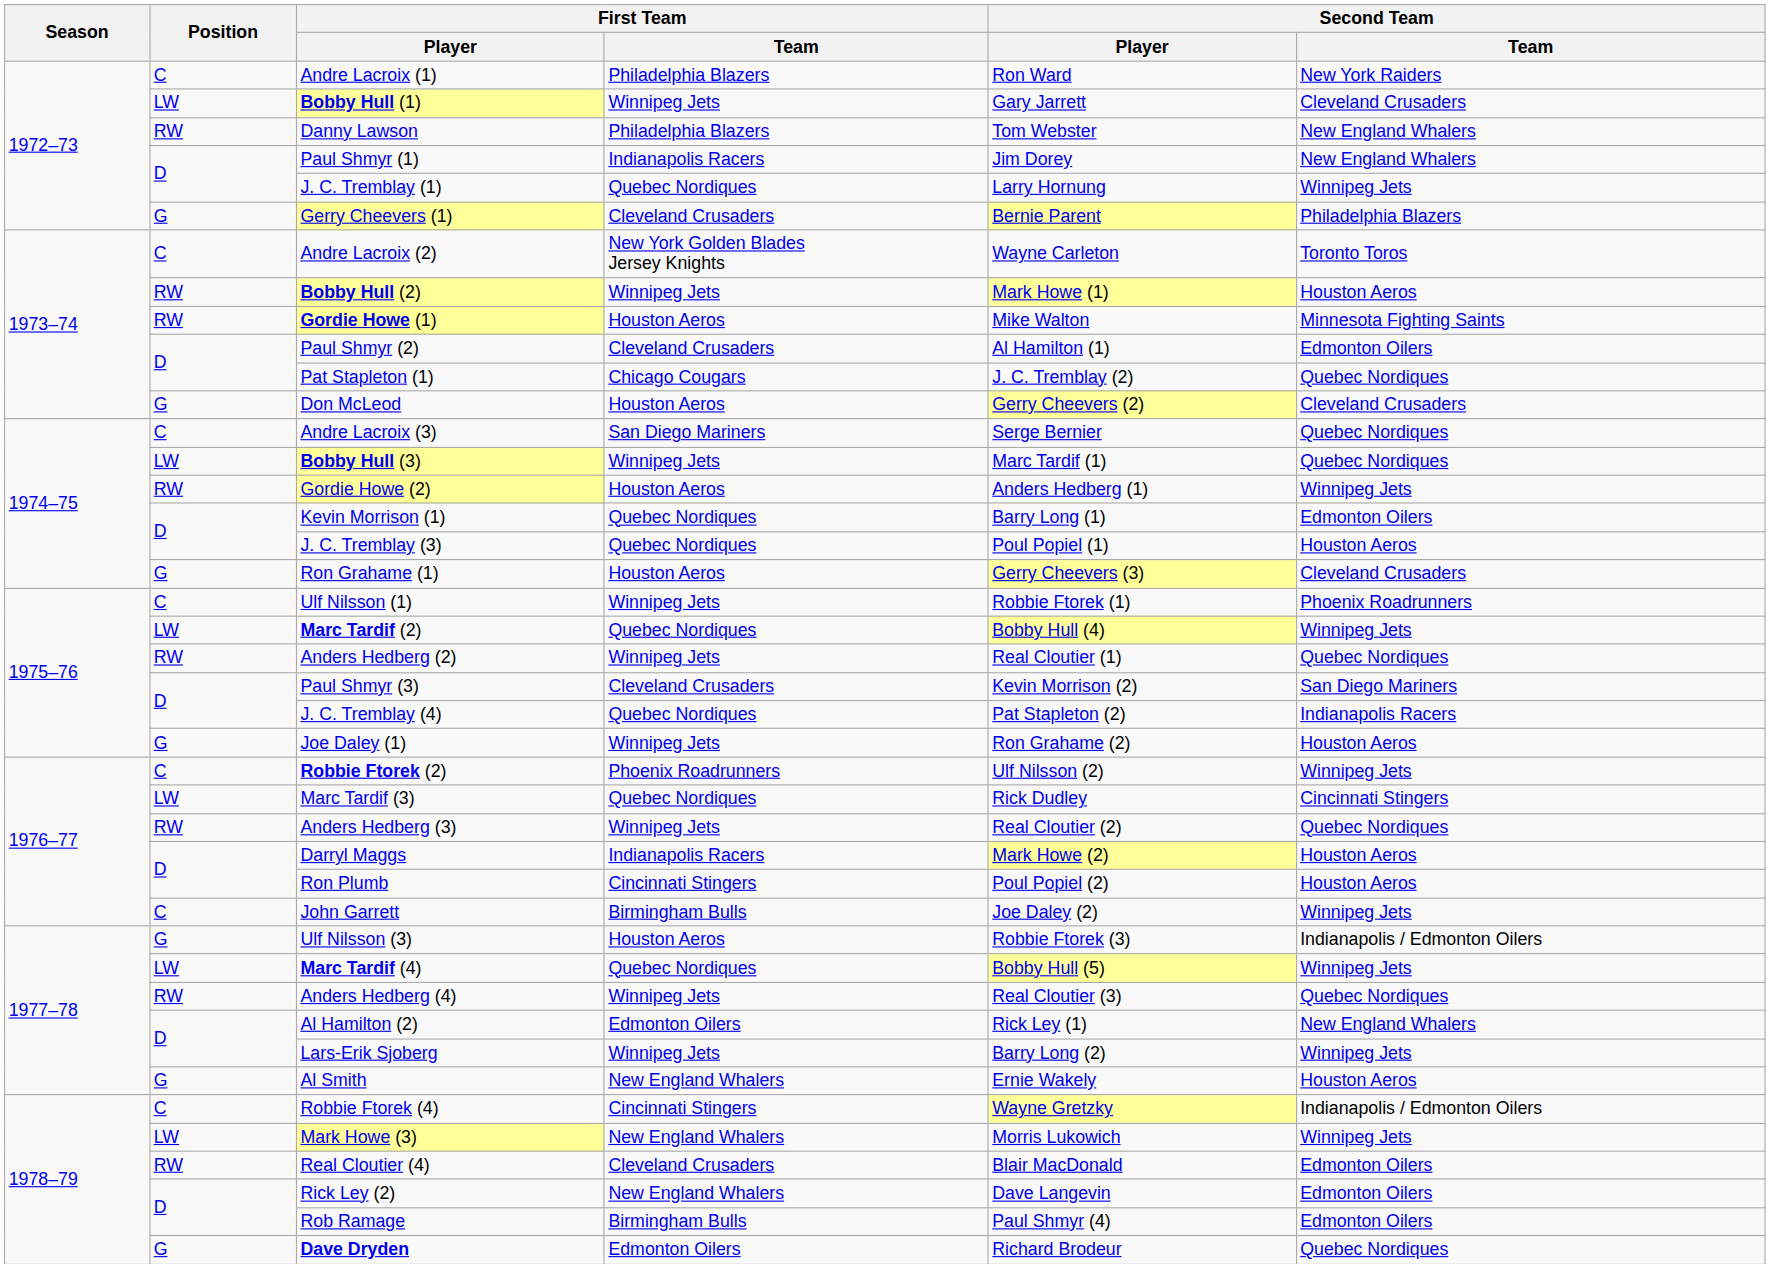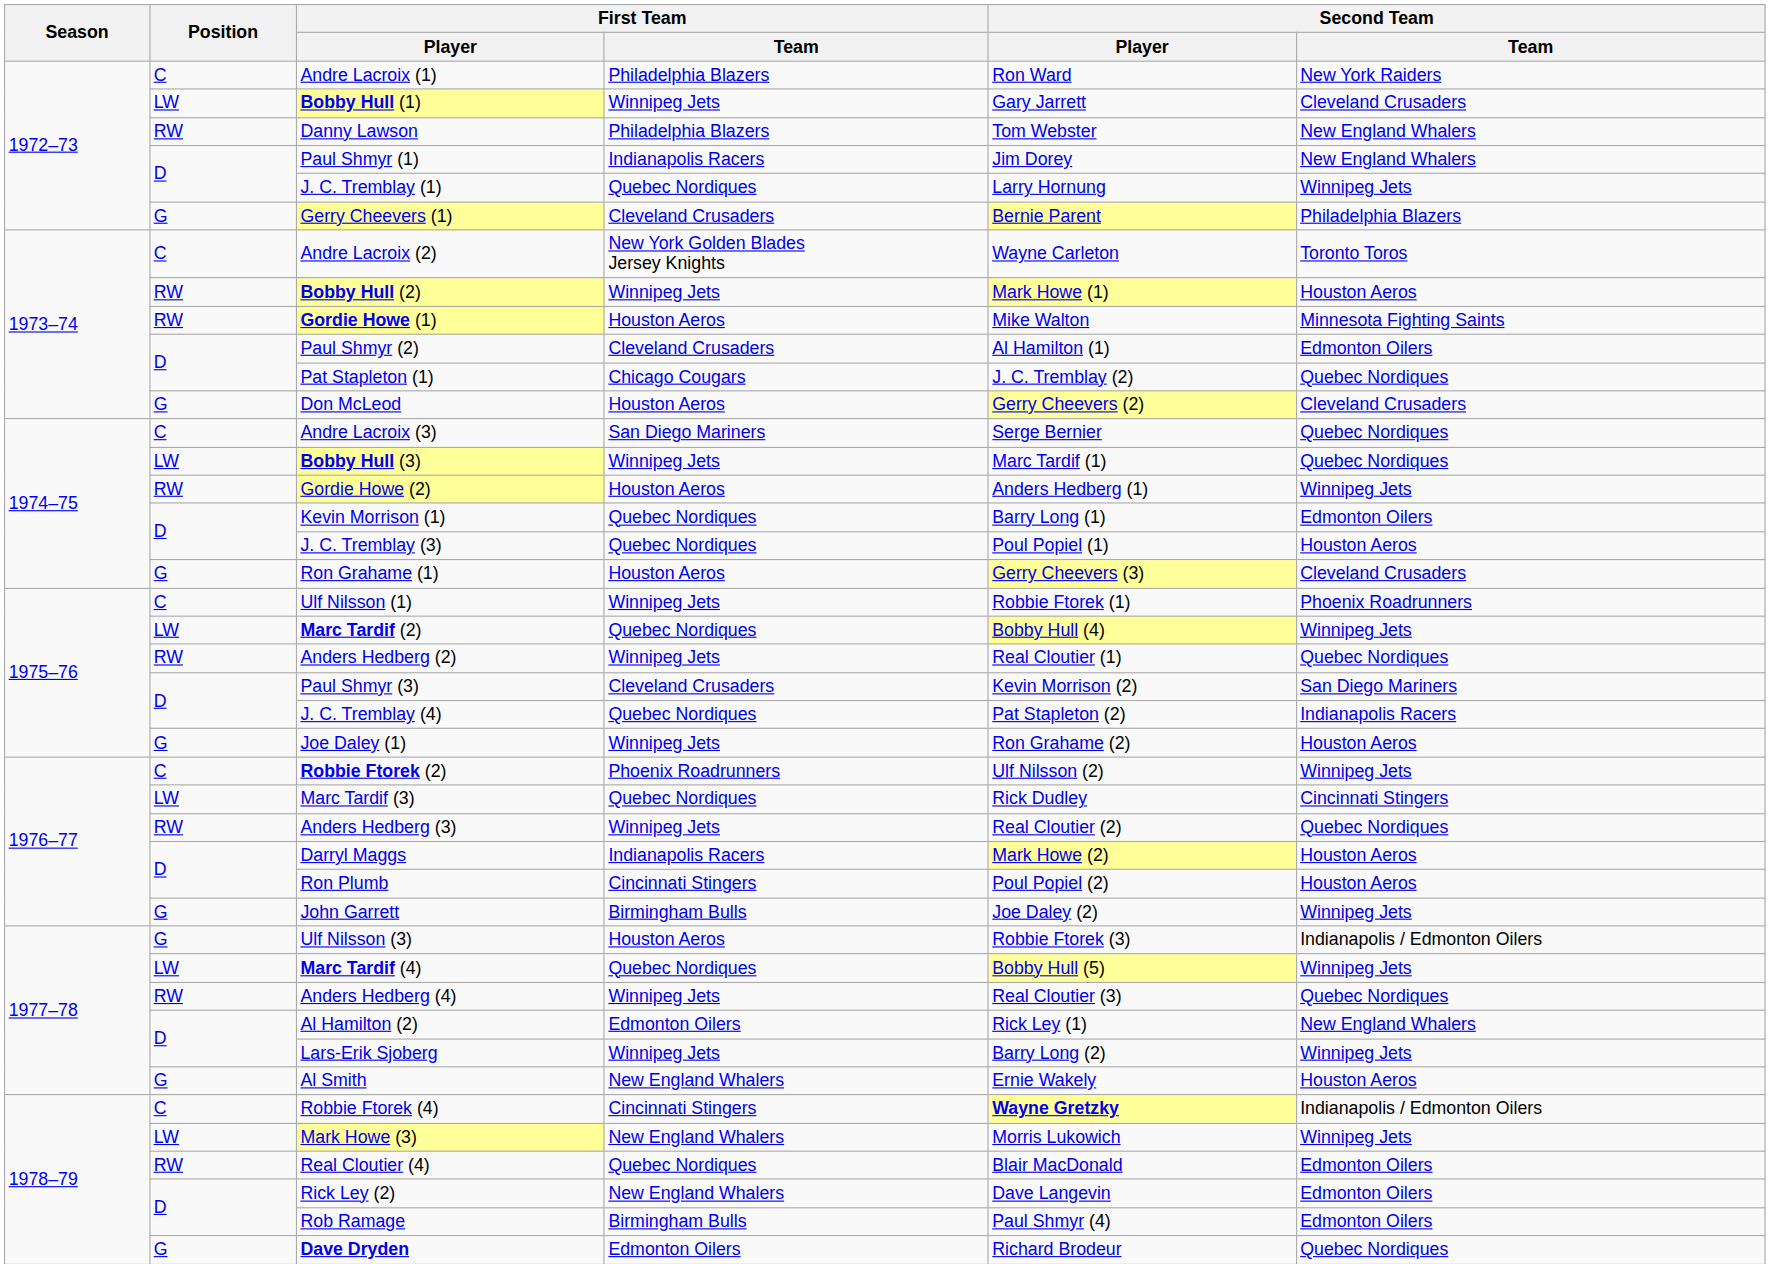John Garrett | Position: C -> G
Robbie Ftorek (4) | Second Team / Player: normal -> bold
Real Cloutier (4) | First Team / Team: Cleveland Crusaders -> Quebec Nordiques
